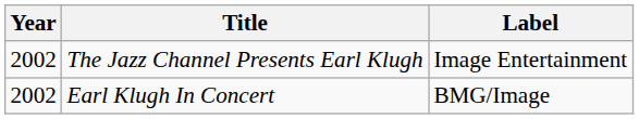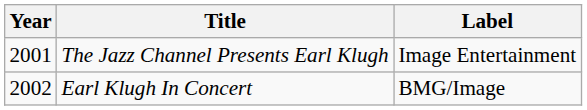The Jazz Channel Presents Earl Klugh | Year: 2002 -> 2001
